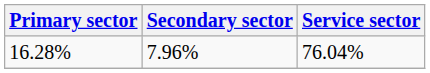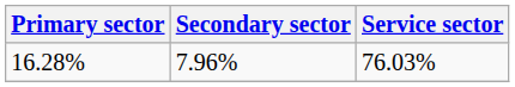16.28% | Service sector: 76.04% -> 76.03%
